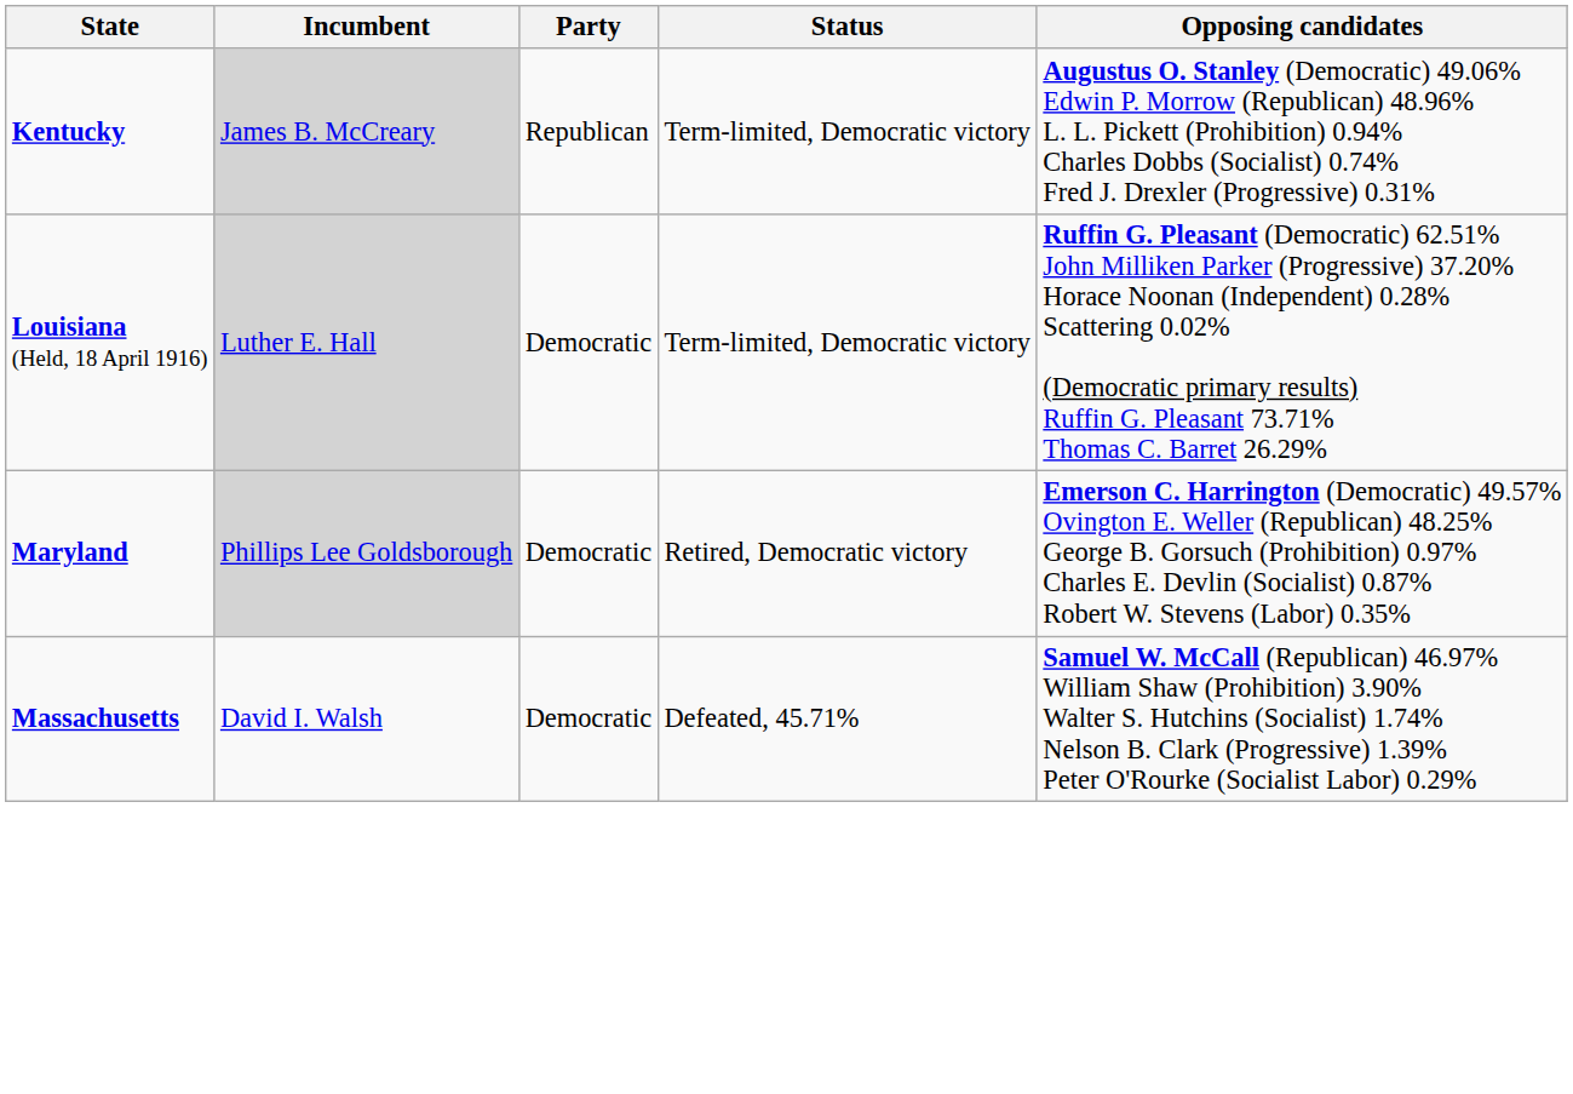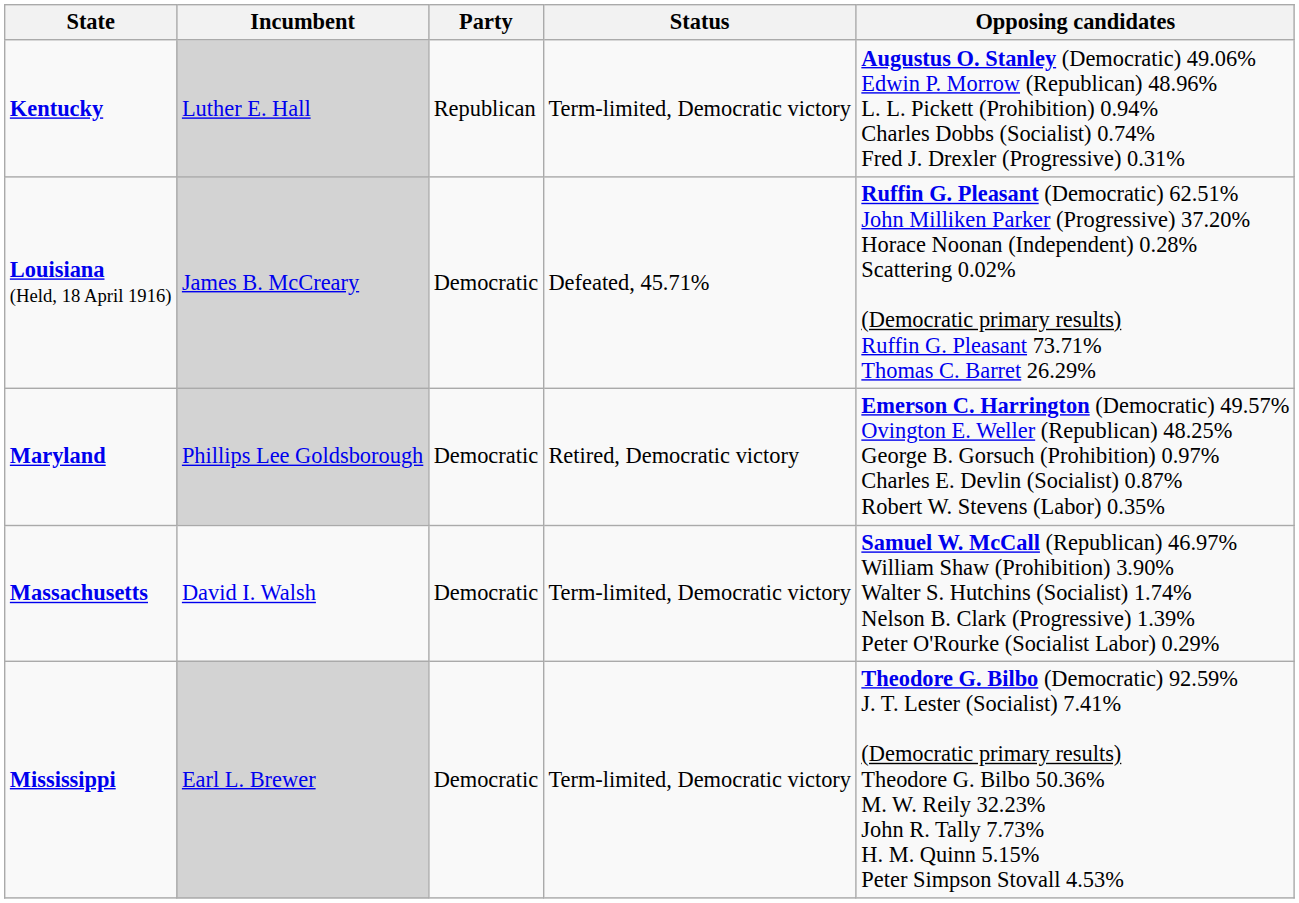Kentucky | Incumbent: James B. McCreary -> Luther E. Hall
Louisiana (Held, 18 April 1916) | Incumbent: Luther E. Hall -> James B. McCreary
Louisiana (Held, 18 April 1916) | Status: Term-limited, Democratic victory -> Defeated, 45.71%
Massachusetts | Status: Defeated, 45.71% -> Term-limited, Democratic victory
+ row: Mississippi | Earl L. Brewer | Democratic | Term-limited, Democratic victory | Theodore G. Bilbo (Democratic) 92.59% J. T. Lester (Socialist) 7.41% (Democratic primary results) Theodore G. Bilbo 50.36% M. W. Reily 32.23% John R. Tally 7.73% H. M. Quinn 5.15% Peter Simpson Stovall 4.53%
